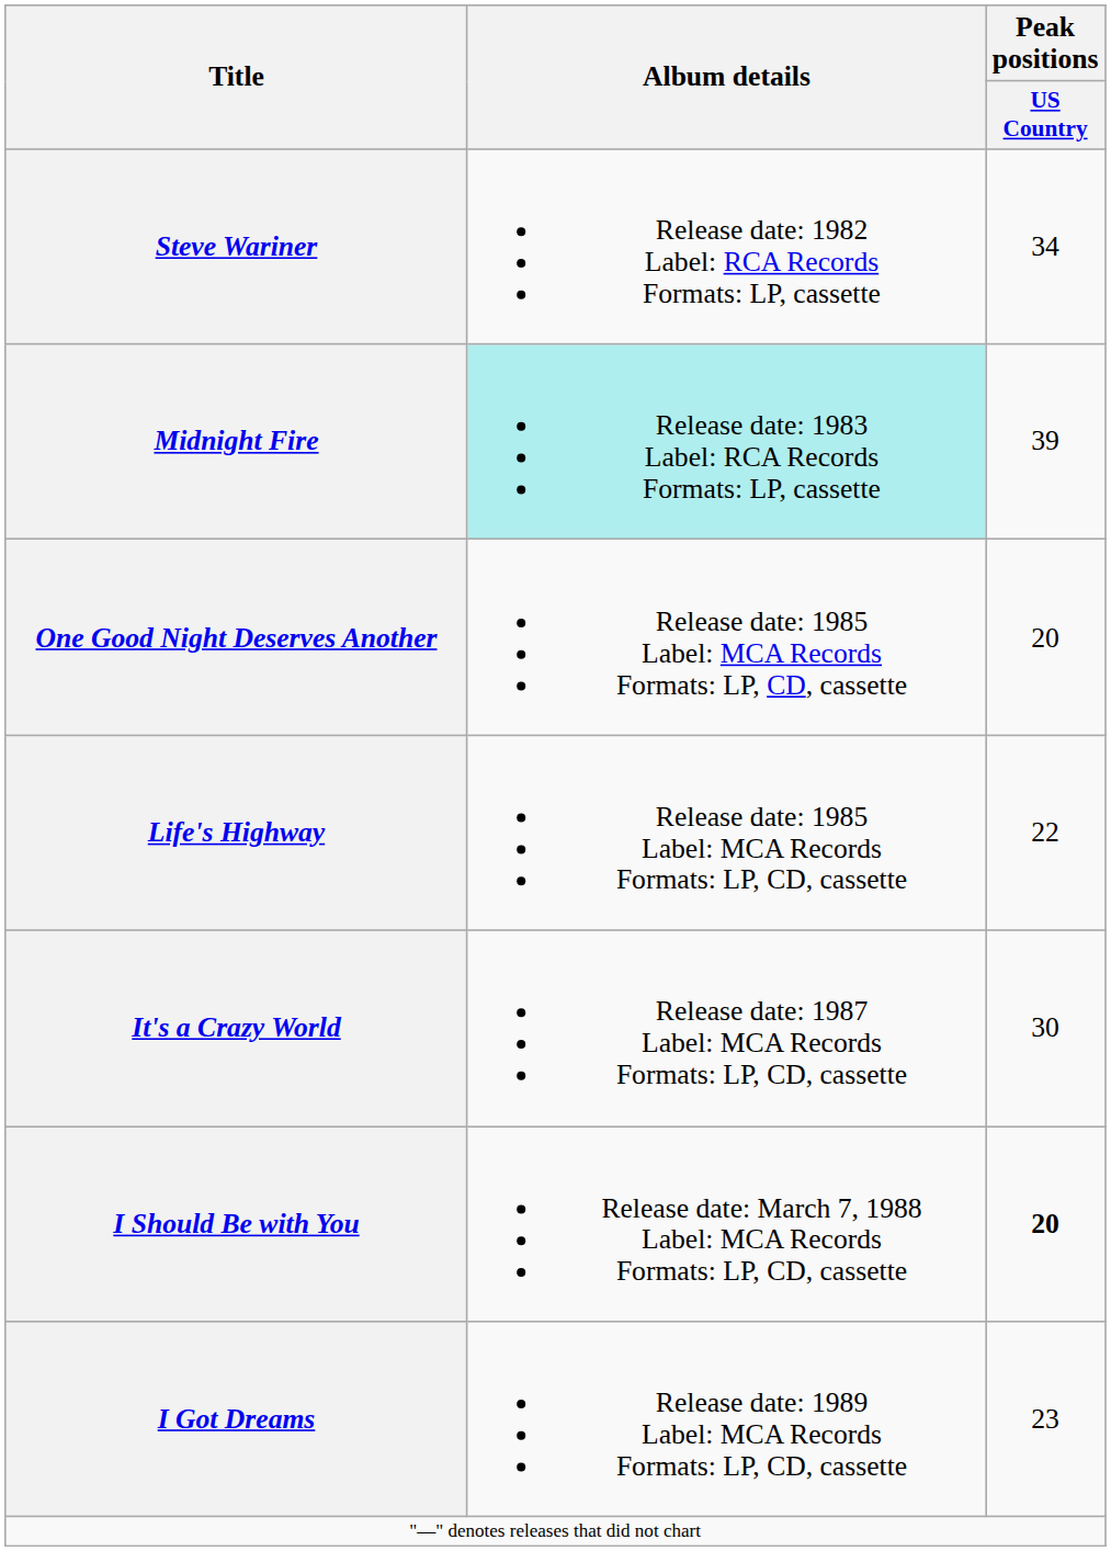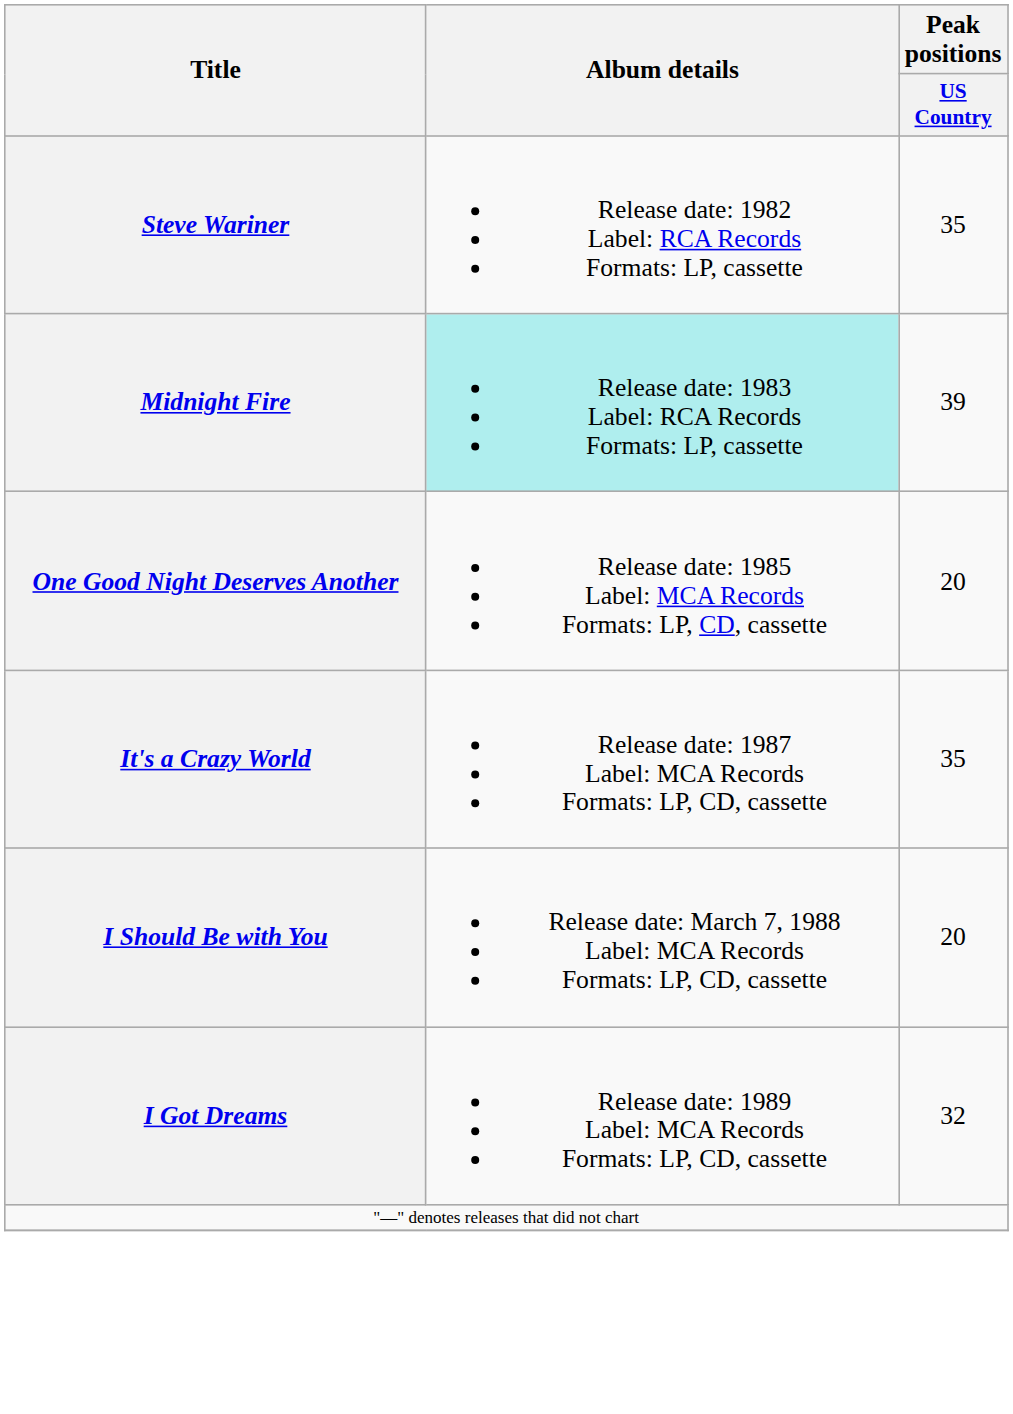Steve Wariner | Peak positions / US Country: 34 -> 35
- row: Life's Highway | Release date: 1985 Label: MCA Records Formats: LP, CD, cassette | 22
It's a Crazy World | Peak positions / US Country: 30 -> 35
I Should Be with You | Peak positions / US Country: bold -> normal
I Got Dreams | Peak positions / US Country: 23 -> 32
